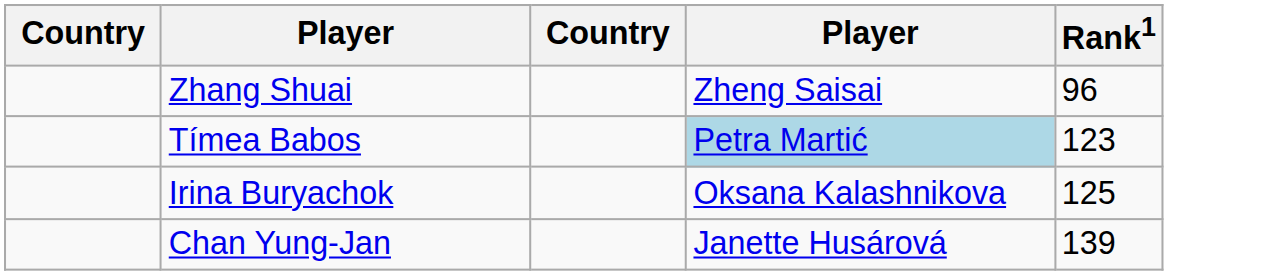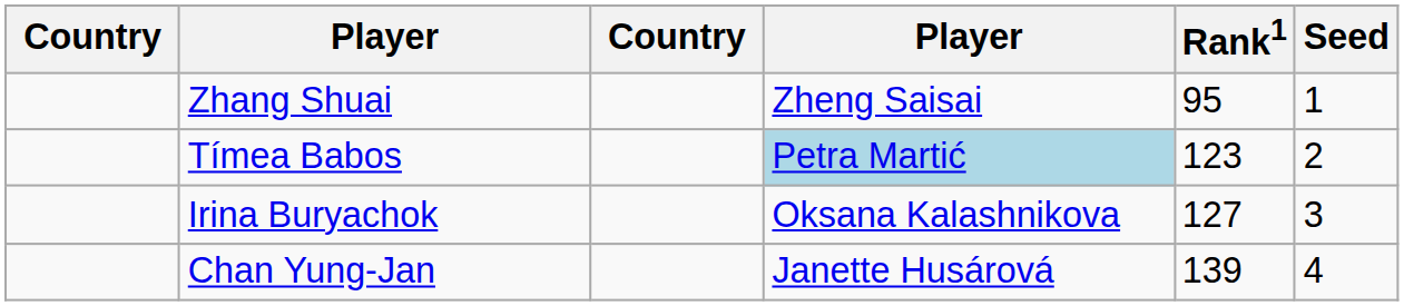+ column: Seed | 1 | 2 | 3 | 4
Zhang Shuai | Rank1: 96 -> 95
Irina Buryachok | Rank1: 125 -> 127
